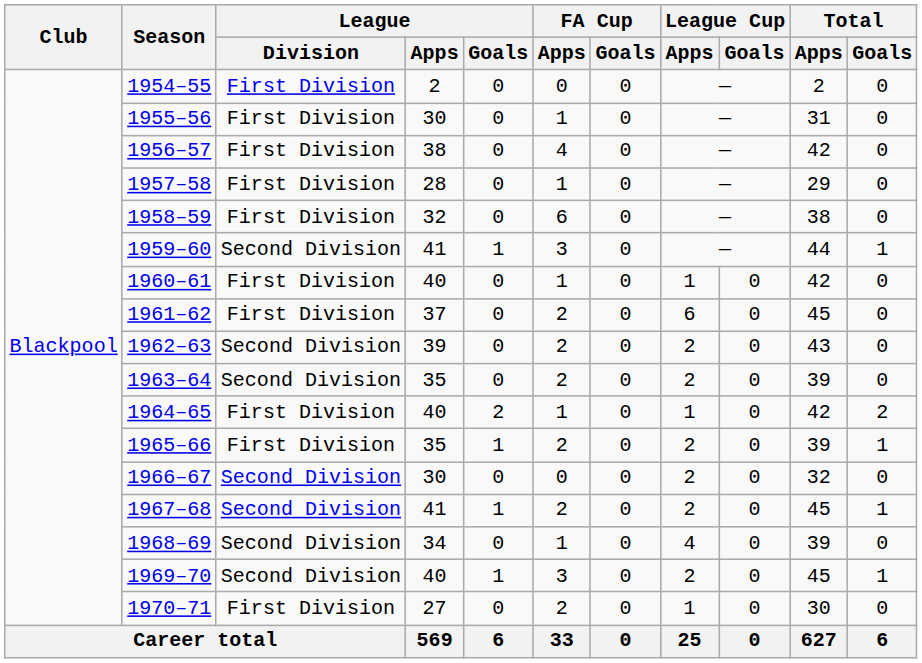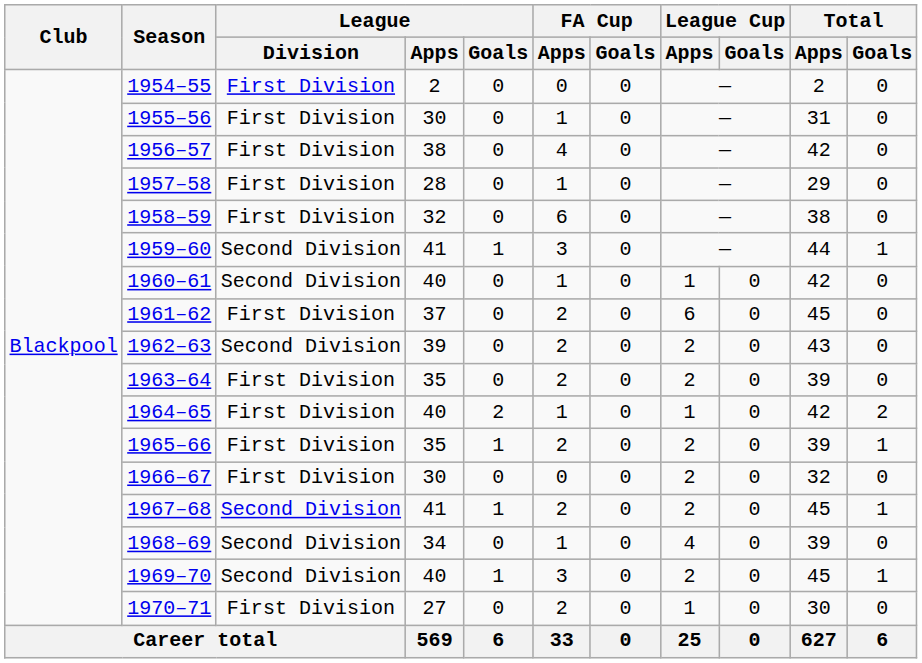1960–61 | League / Division: First Division -> Second Division
1963–64 | League / Division: Second Division -> First Division
1966–67 | League / Division: Second Division -> First Division
